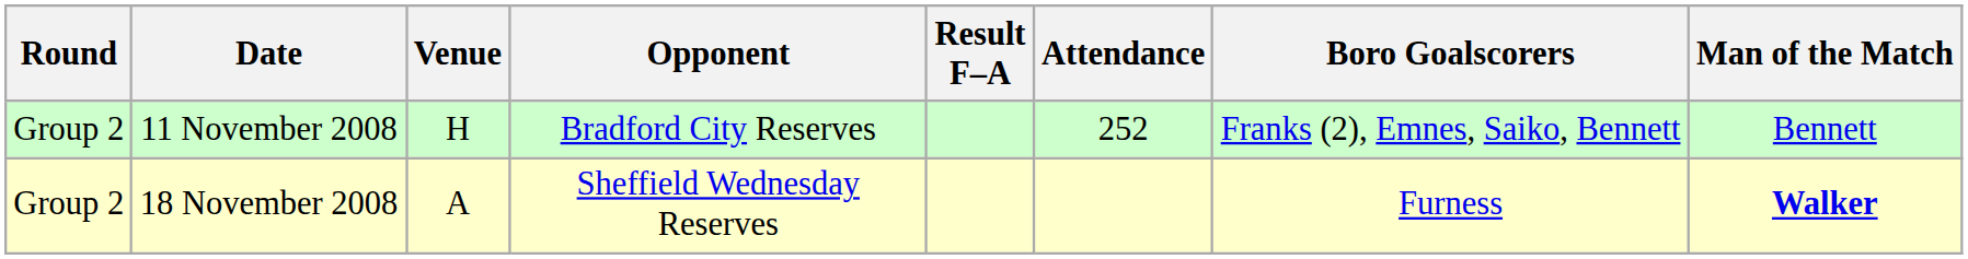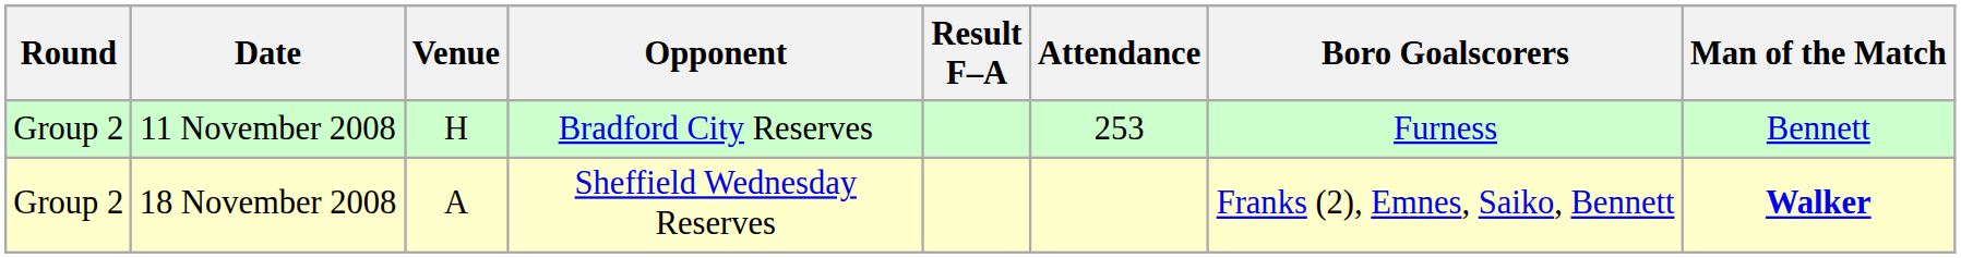11 November 2008 | Attendance: 252 -> 253
11 November 2008 | Boro Goalscorers: Franks (2), Emnes, Saiko, Bennett -> Furness
18 November 2008 | Boro Goalscorers: Furness -> Franks (2), Emnes, Saiko, Bennett
